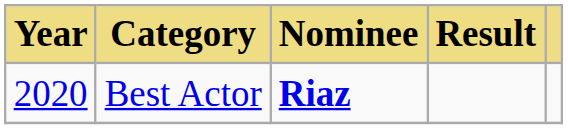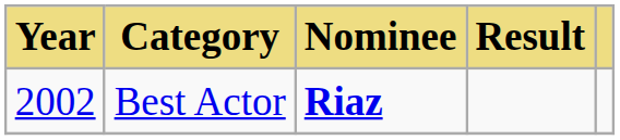Best Actor | Year: 2020 -> 2002
